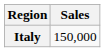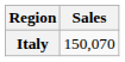Italy | Sales: 150,000 -> 150,070
